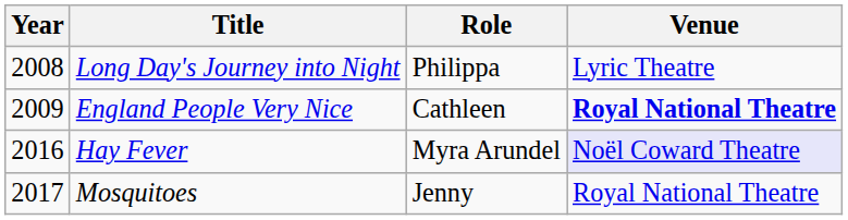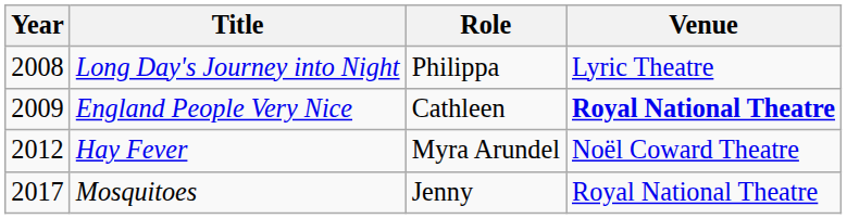Hay Fever | Year: 2016 -> 2012
Hay Fever | Venue: lavender background -> no background
